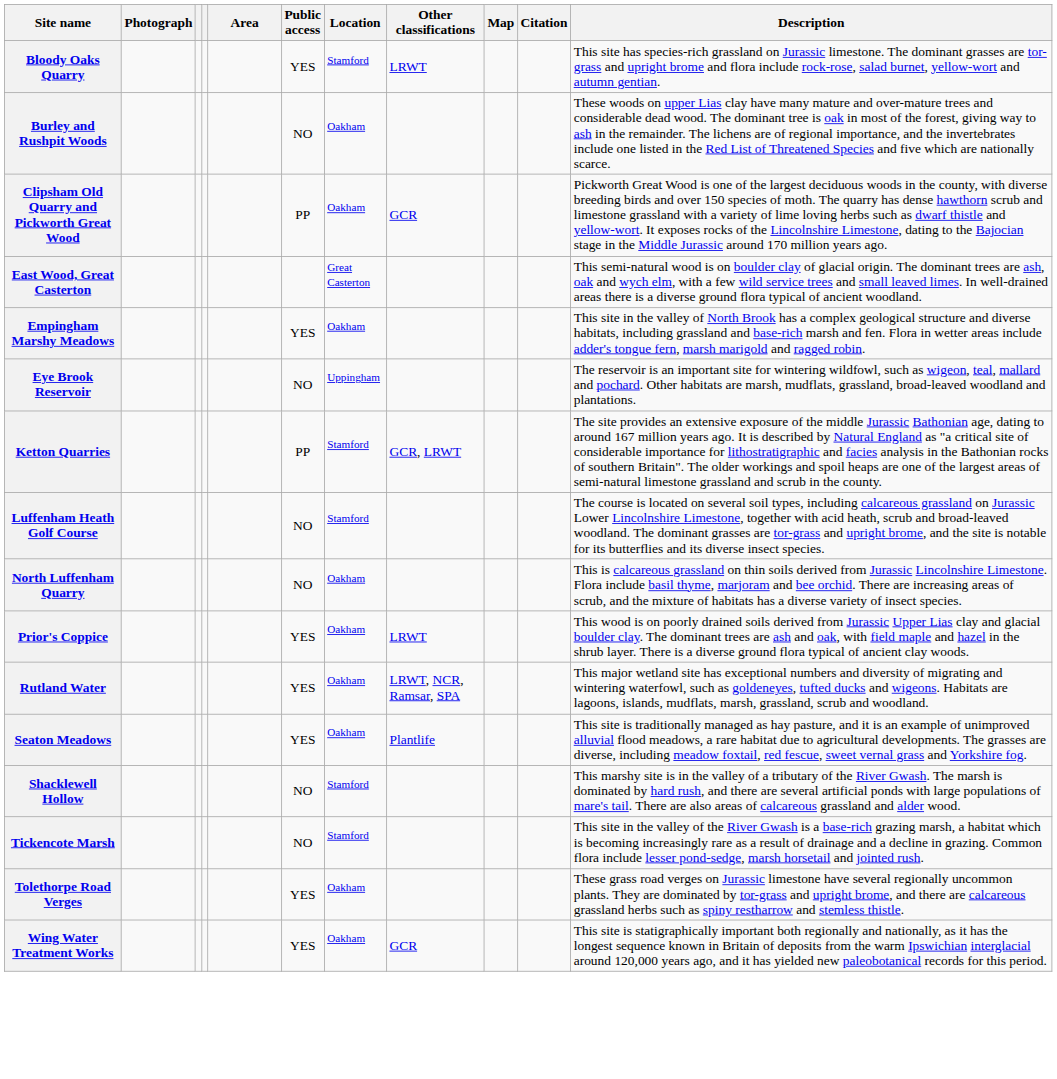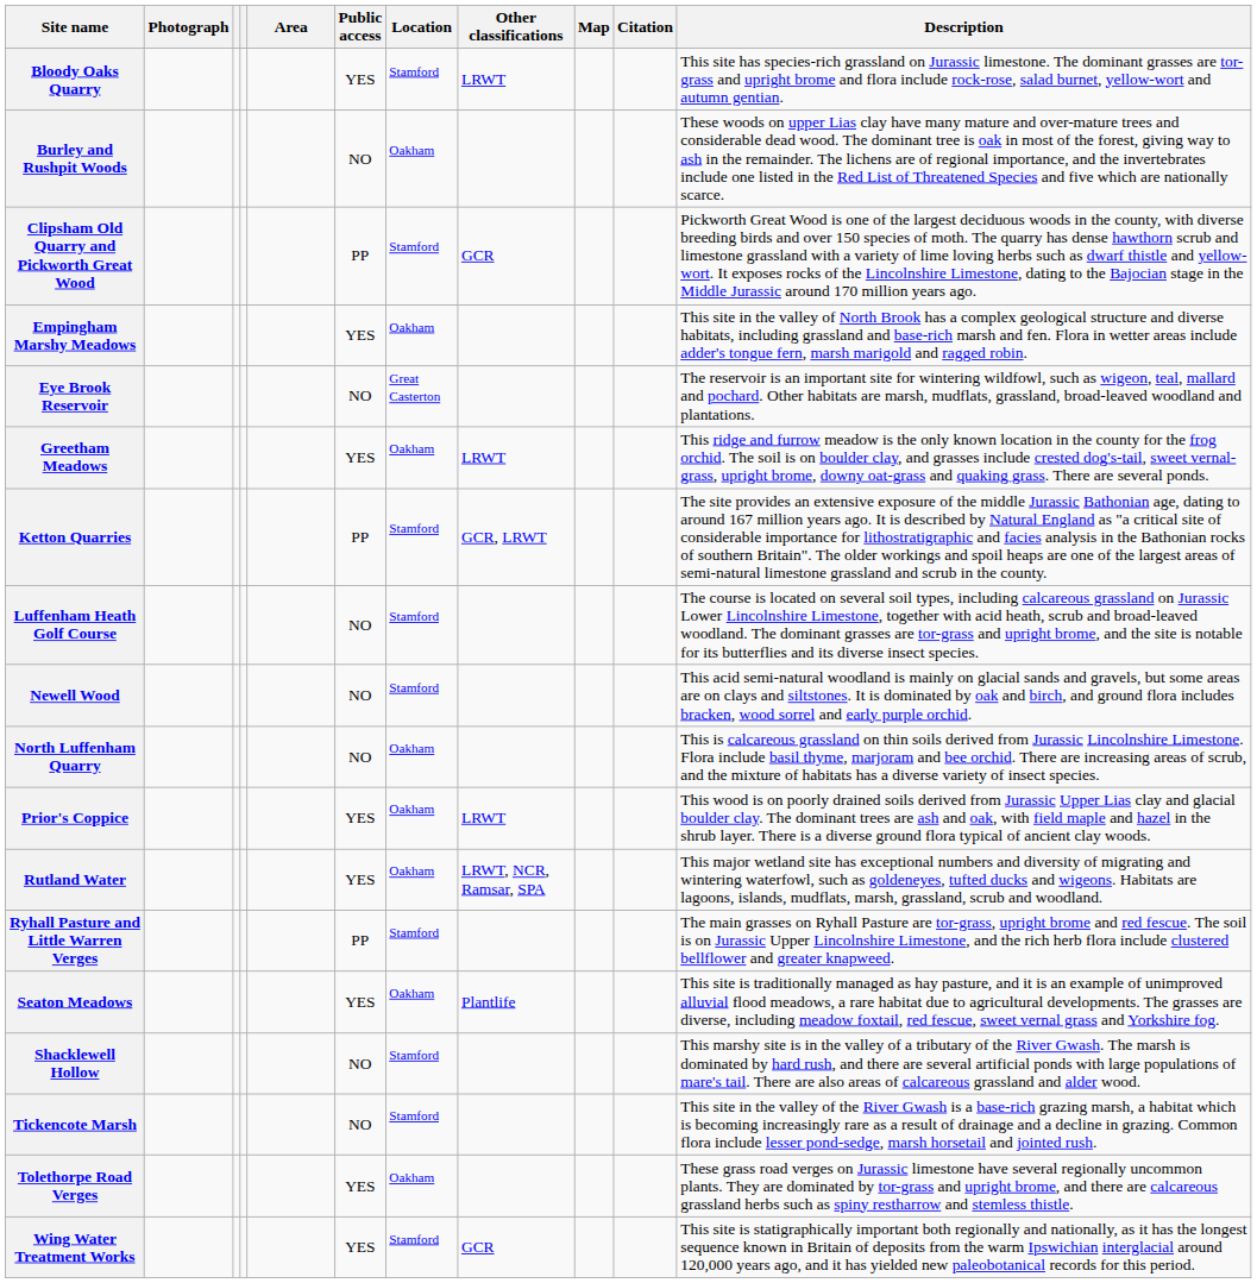Clipsham Old Quarry and Pickworth Great Wood | Location: Oakham -> Stamford
- row: East Wood, Great Casterton | Great Casterton | This semi-natural wood is on boulder clay of glacial origin. The dominant trees are ash, oak and wych elm, with a few wild service trees and small leaved limes. In well-drained areas there is a diverse ground flora typical of ancient woodland.
Eye Brook Reservoir | Location: Uppingham -> Great Casterton
+ row: Greetham Meadows | YES | Oakham | LRWT | This ridge and furrow meadow is the only known location in the county for the frog orchid. The soil is on boulder clay, and grasses include crested dog's-tail, sweet vernal-grass, upright brome, downy oat-grass and quaking grass. There are several ponds.
+ row: Newell Wood | NO | Stamford | This acid semi-natural woodland is mainly on glacial sands and gravels, but some areas are on clays and siltstones. It is dominated by oak and birch, and ground flora includes bracken, wood sorrel and early purple orchid.
+ row: Ryhall Pasture and Little Warren Verges | PP | Stamford | The main grasses on Ryhall Pasture are tor-grass, upright brome and red fescue. The soil is on Jurassic Upper Lincolnshire Limestone, and the rich herb flora include clustered bellflower and greater knapweed.
Wing Water Treatment Works | Location: Oakham -> Stamford
